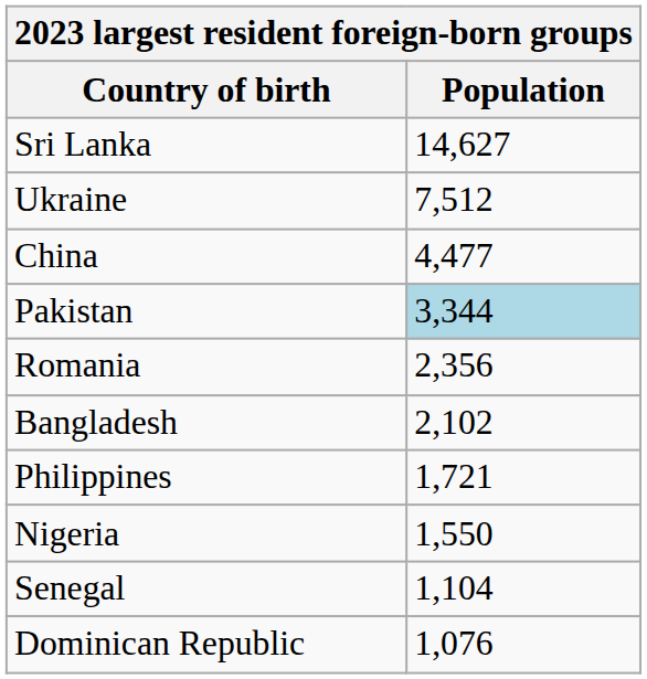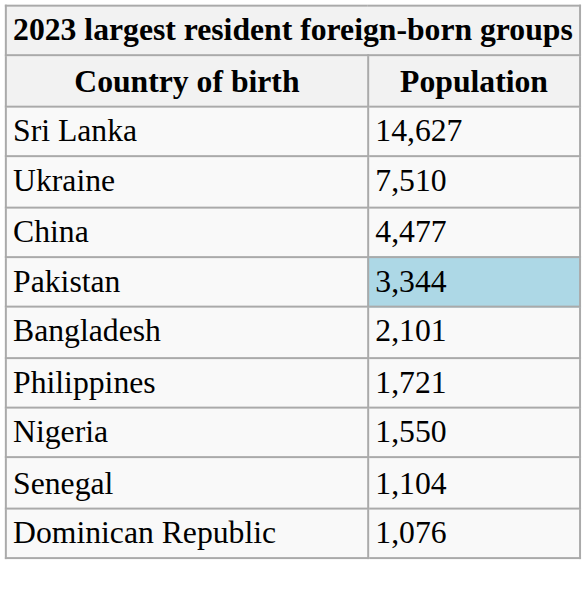Ukraine | Population: 7,512 -> 7,510
- row: Romania | 2,356
Bangladesh | Population: 2,102 -> 2,101
